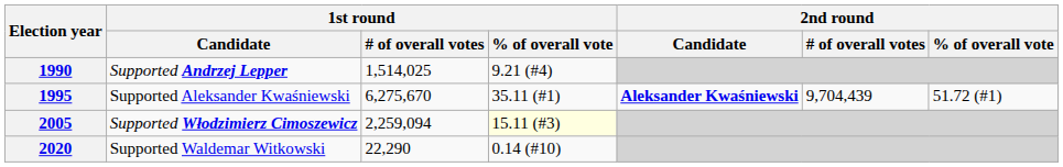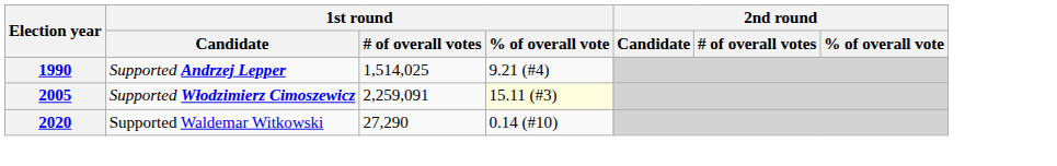- row: 1995 | Supported Aleksander Kwaśniewski | 6,275,670 | 35.11 (#1) | Aleksander Kwaśniewski | 9,704,439 | 51.72 (#1)
2005 | 1st round / # of overall votes: 2,259,094 -> 2,259,091
2020 | 1st round / # of overall votes: 22,290 -> 27,290
